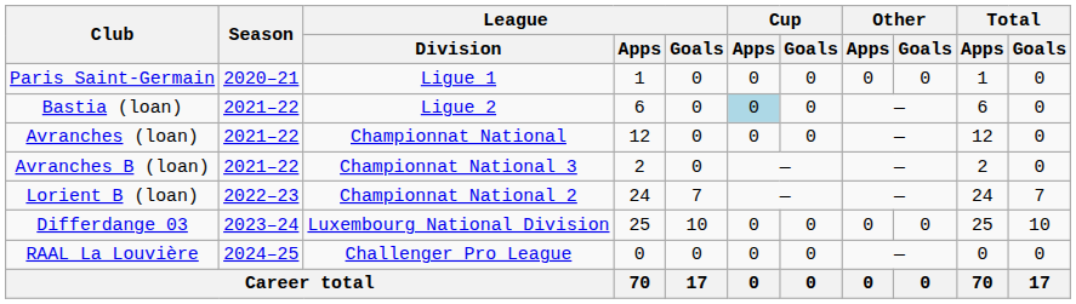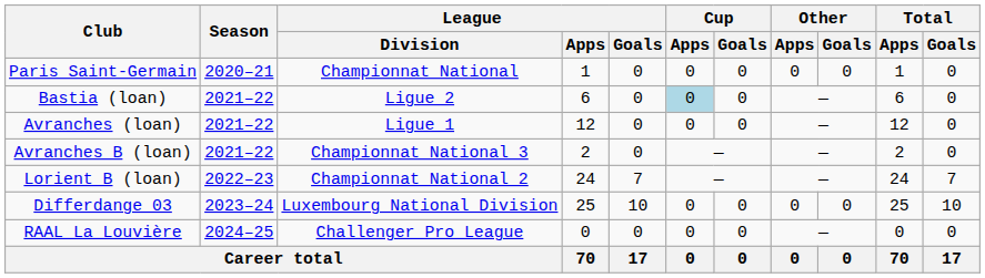Paris Saint-Germain | League / Division: Ligue 1 -> Championnat National
Avranches (loan) | League / Division: Championnat National -> Ligue 1
